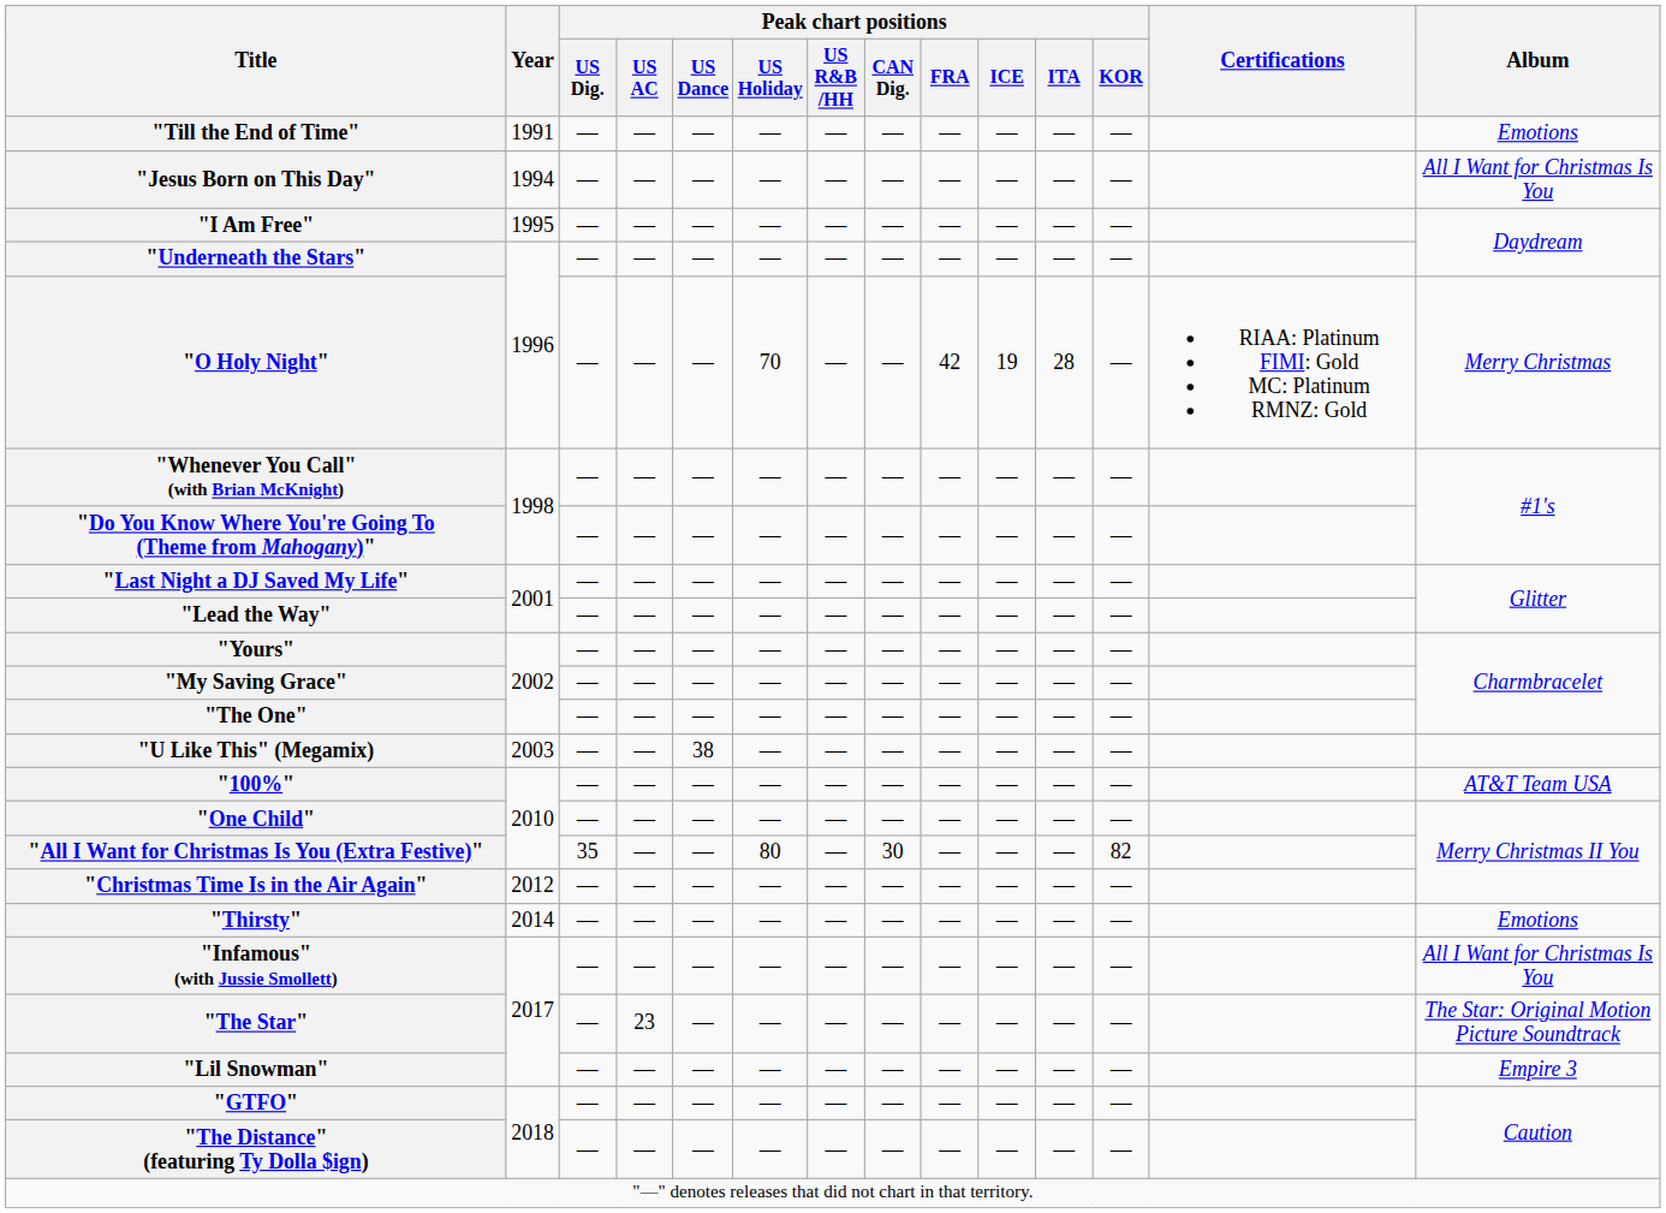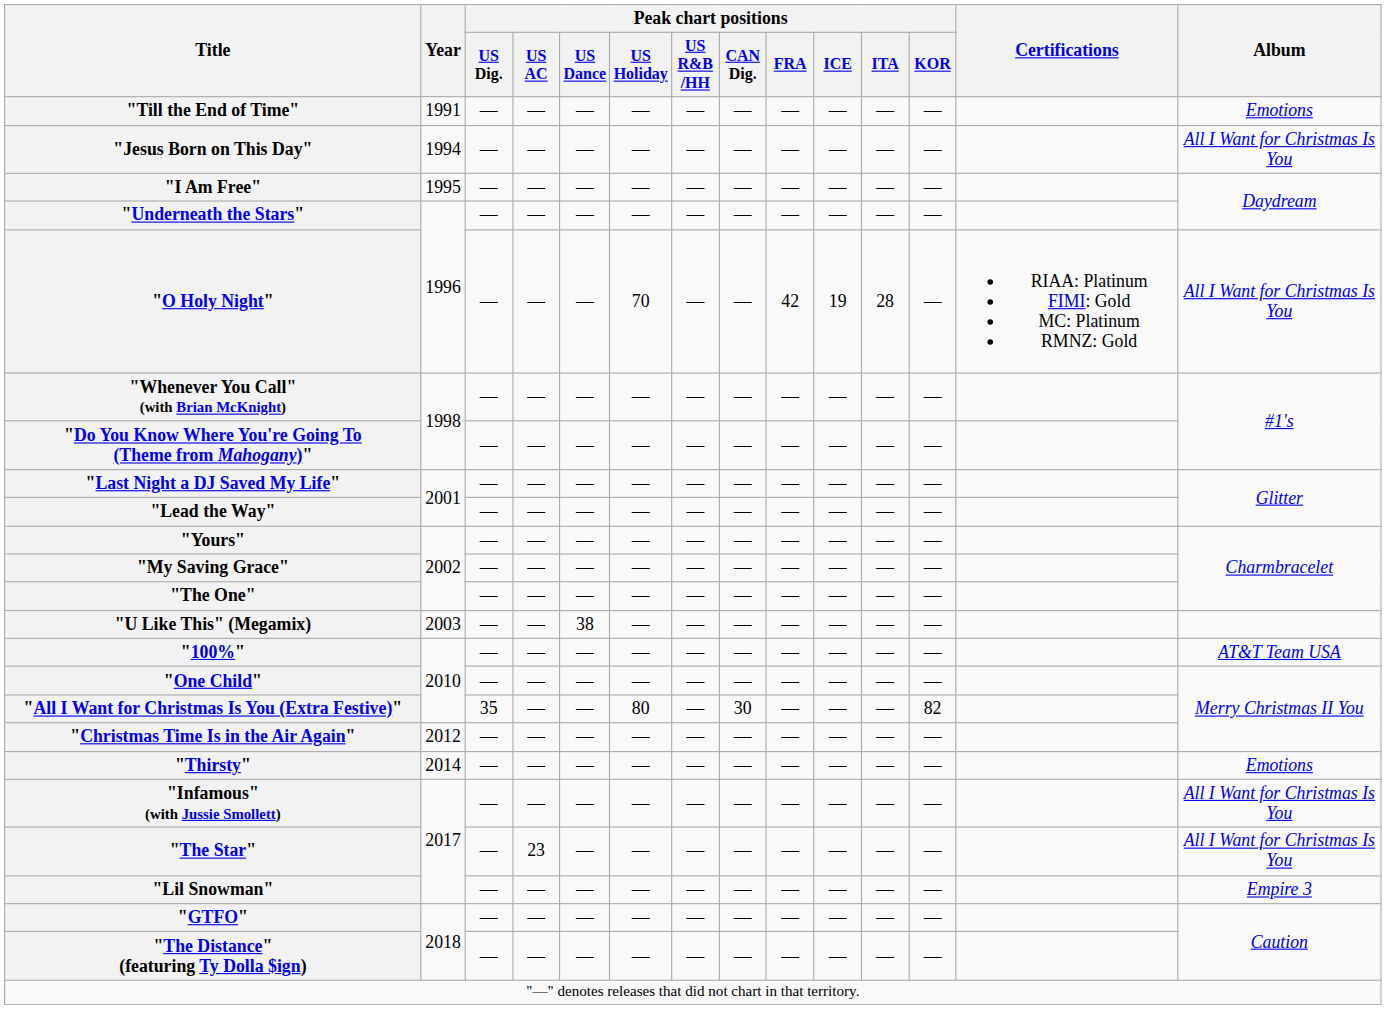"O Holy Night" | Album: Merry Christmas -> All I Want for Christmas Is You
"The Star" | Album: The Star: Original Motion Picture Soundtrack -> All I Want for Christmas Is You
